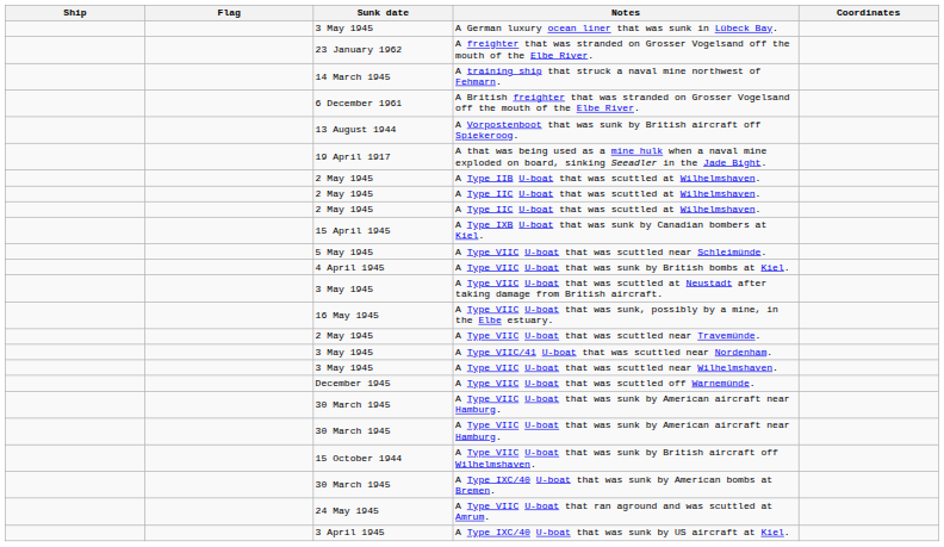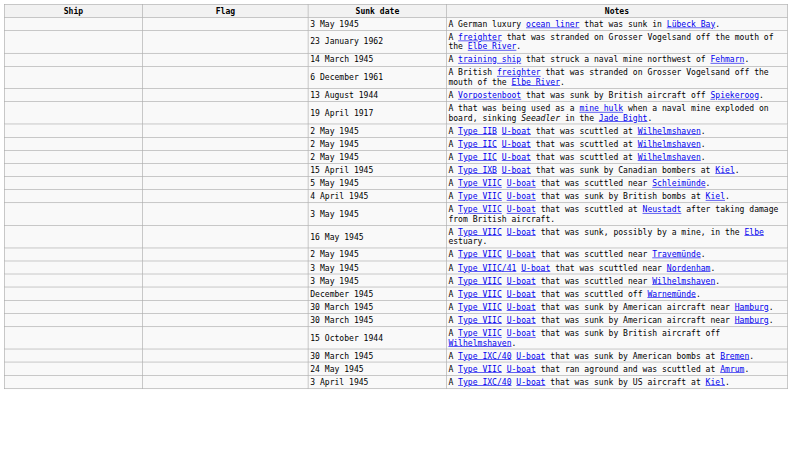- column: Coordinates
